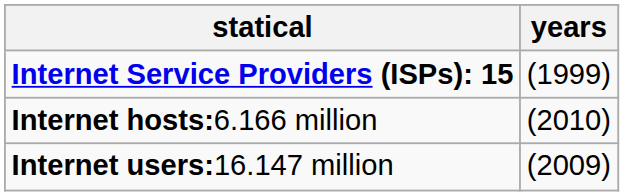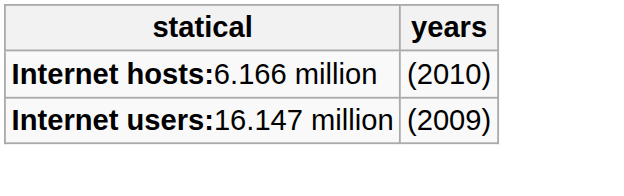- row: Internet Service Providers (ISPs): 15 | (1999)
